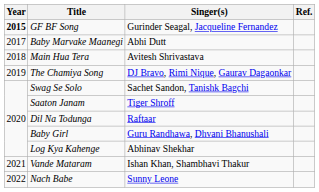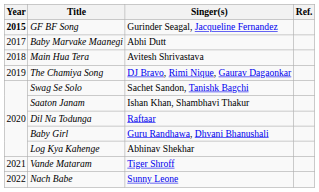Saaton Janam | Singer(s): Tiger Shroff -> Ishan Khan, Shambhavi Thakur
Vande Mataram | Singer(s): Ishan Khan, Shambhavi Thakur -> Tiger Shroff
